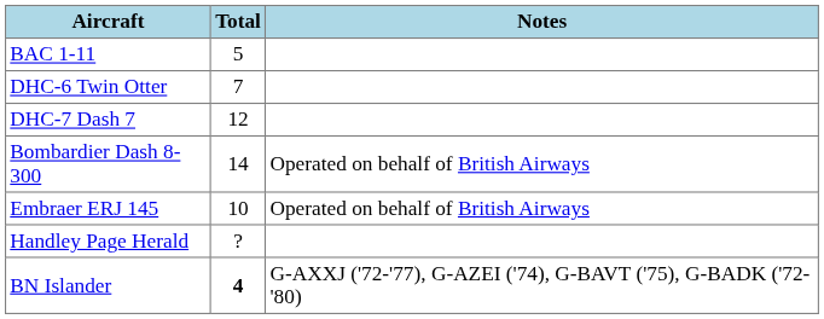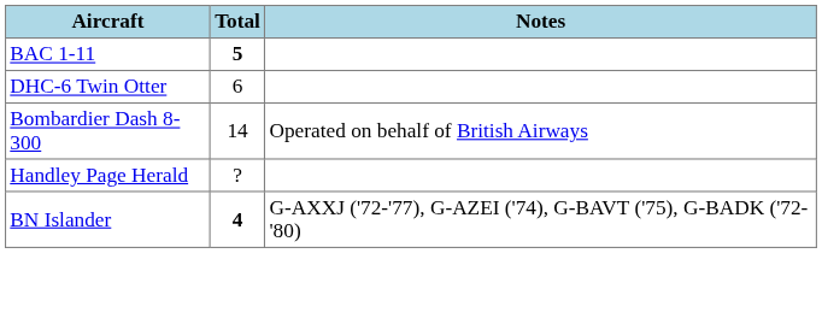BAC 1-11 | Total: normal -> bold
DHC-6 Twin Otter | Total: 7 -> 6
- row: DHC-7 Dash 7 | 12
- row: Embraer ERJ 145 | 10 | Operated on behalf of British Airways
